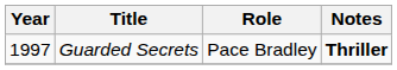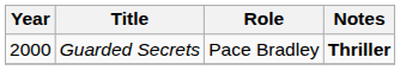Guarded Secrets | Year: 1997 -> 2000
